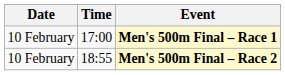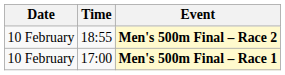rows swapped: Men's 500m Final – Race 1 <-> Men's 500m Final – Race 2
